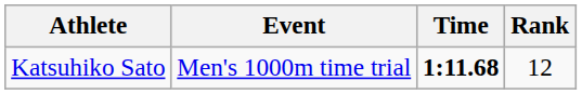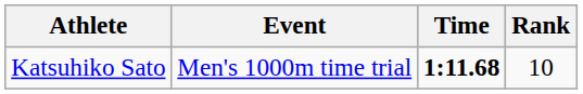Katsuhiko Sato | Rank: 12 -> 10
